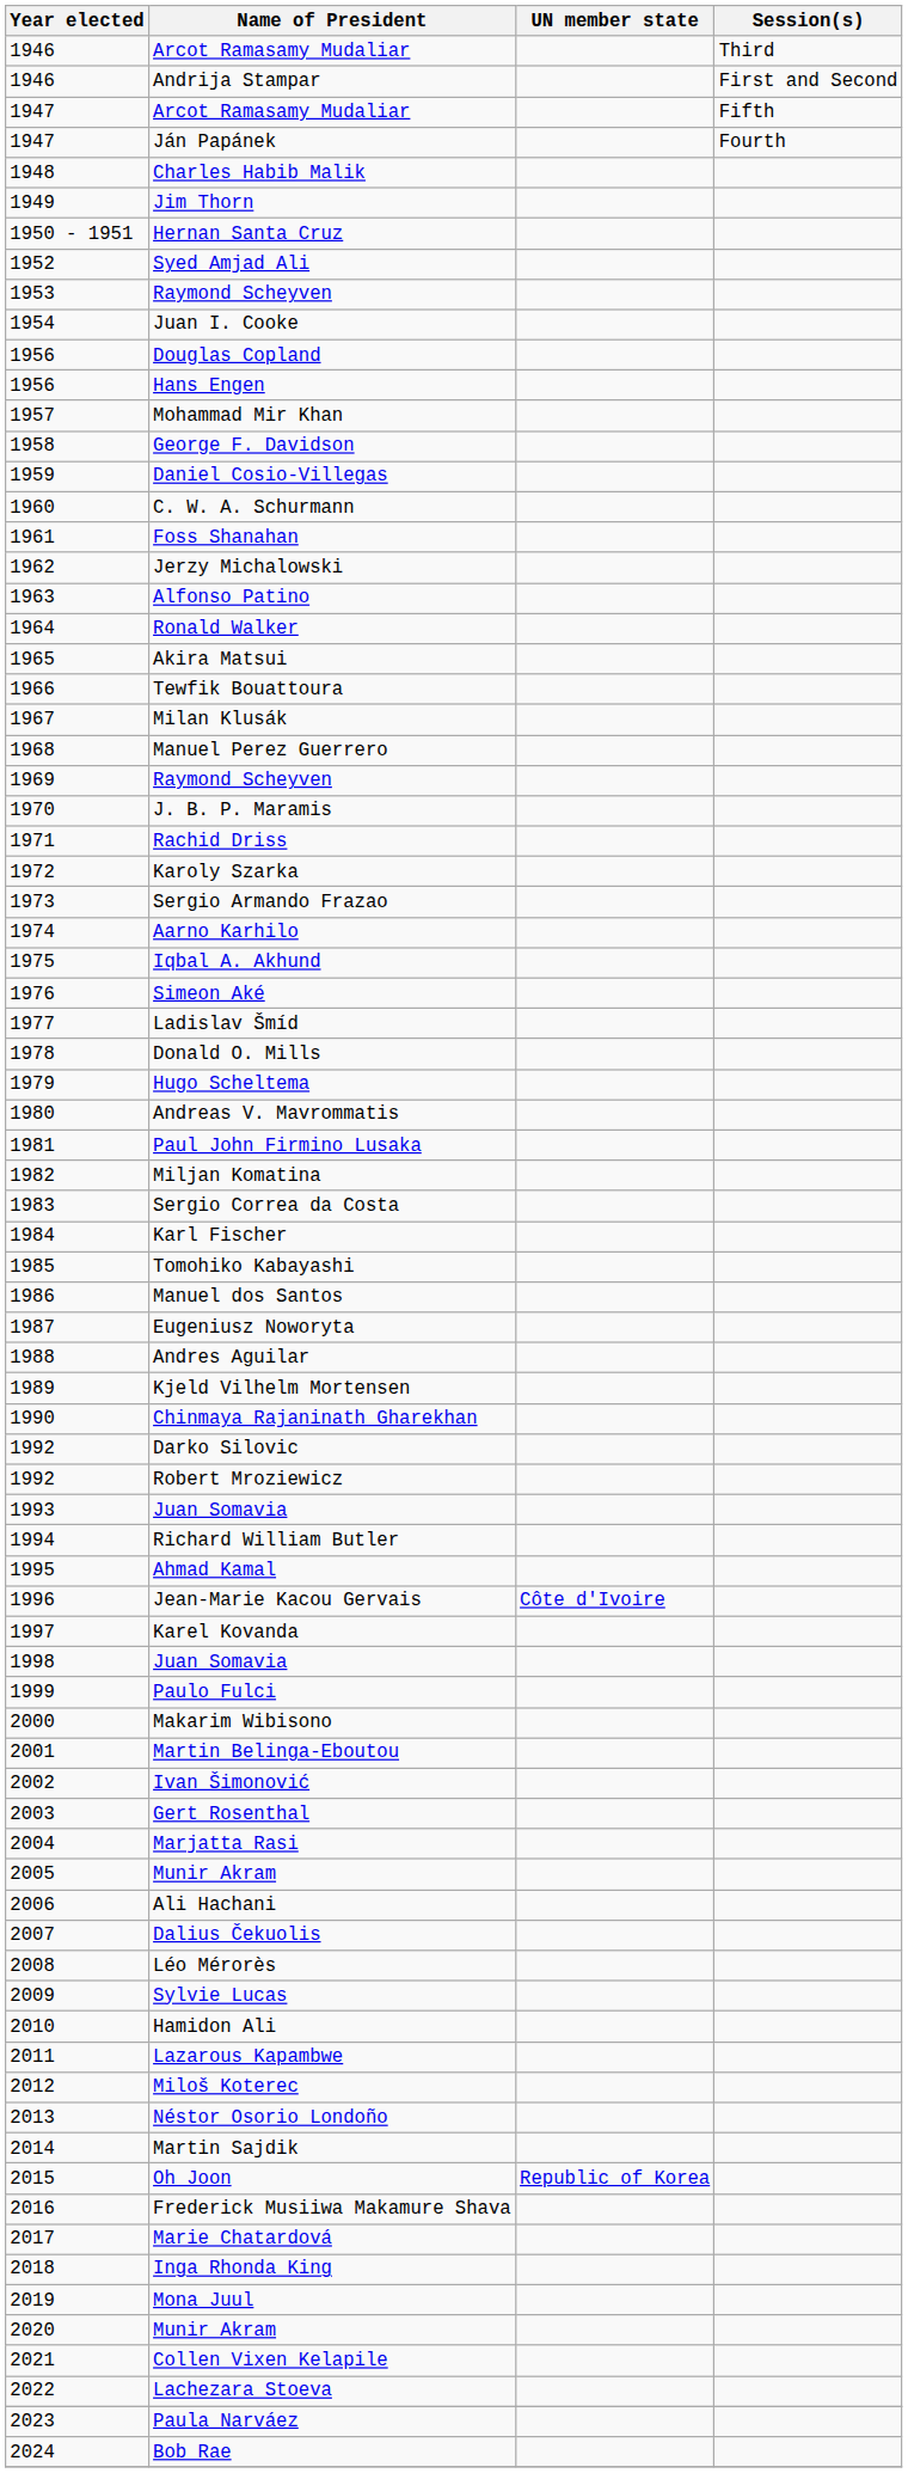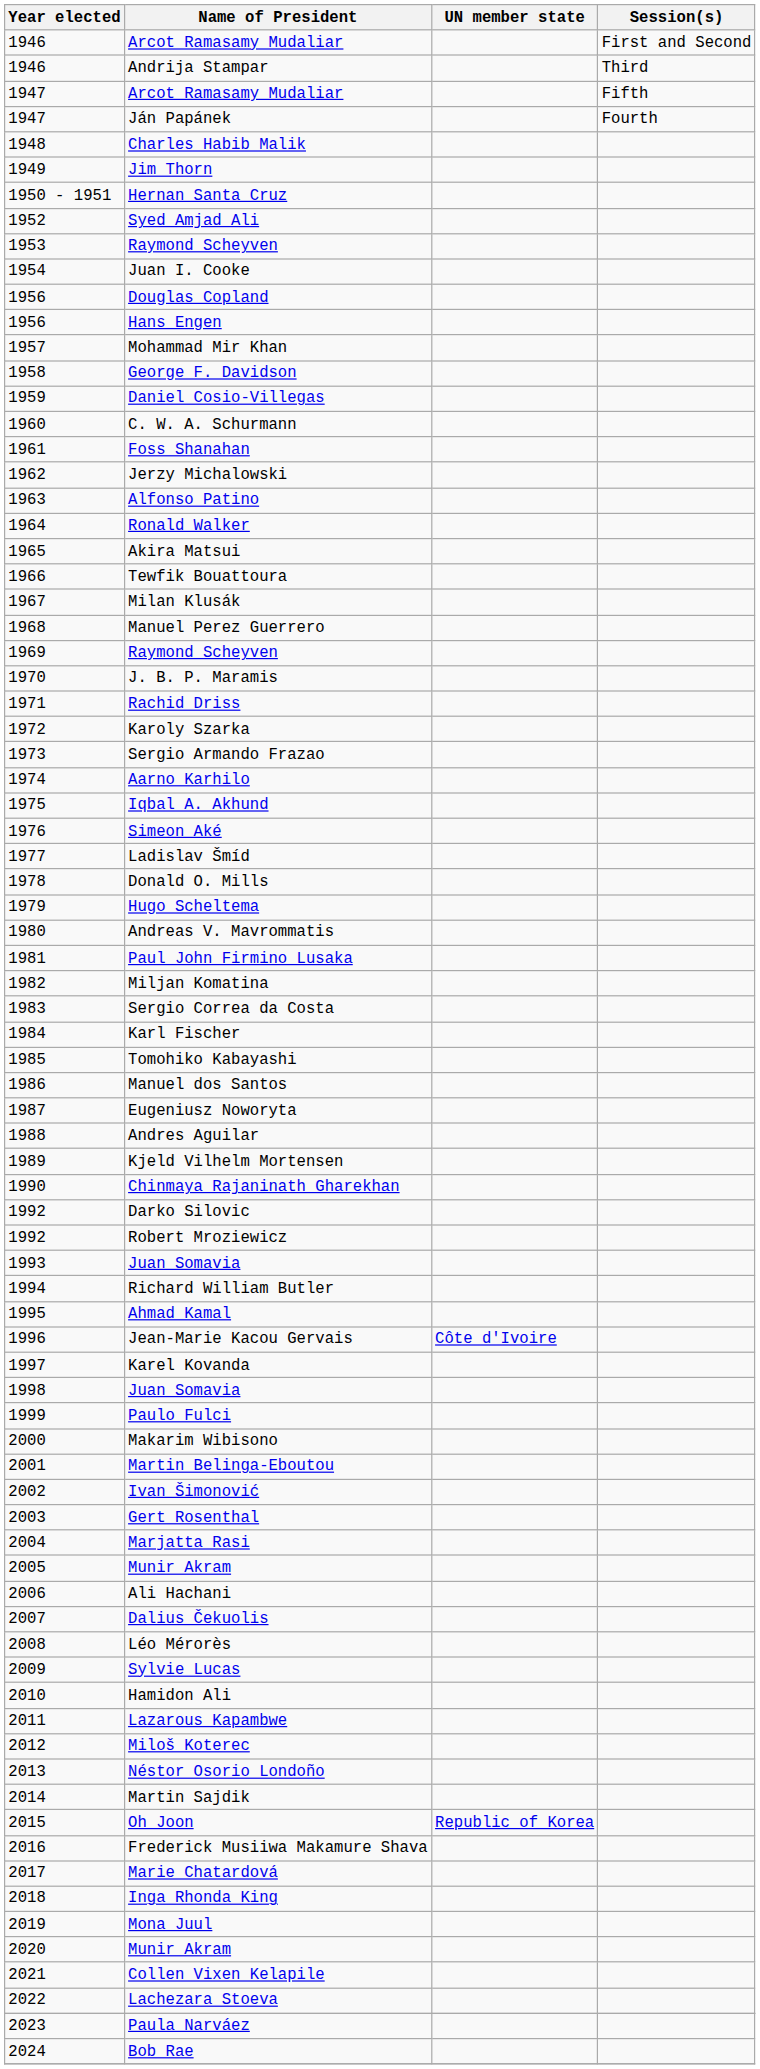1946 / Arcot Ramasamy Mudaliar | Session(s): Third -> First and Second
Andrija Stampar | Session(s): First and Second -> Third
